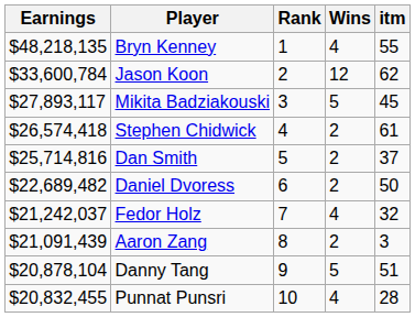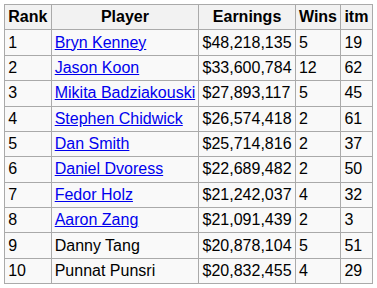columns swapped: Rank <-> Earnings
Bryn Kenney | Wins: 4 -> 5
Bryn Kenney | itm: 55 -> 19
Punnat Punsri | itm: 28 -> 29
